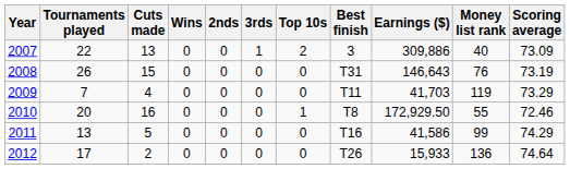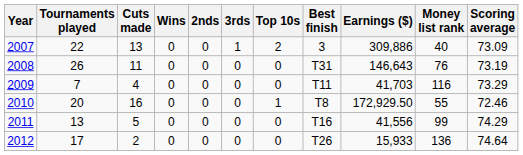2008 | Cuts made: 15 -> 11
2009 | Money list rank: 119 -> 116
2011 | Earnings ($): 41,586 -> 41,556
